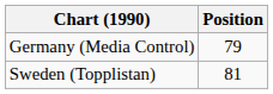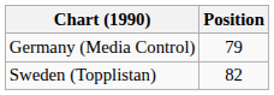Sweden (Topplistan) | Position: 81 -> 82
